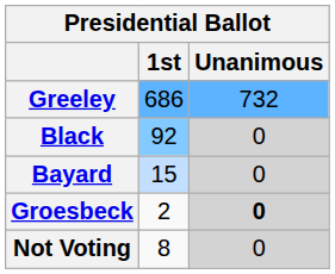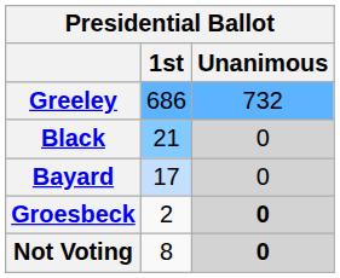Black | 1st: 92 -> 21
Bayard | 1st: 15 -> 17
Not Voting | Unanimous: normal -> bold
